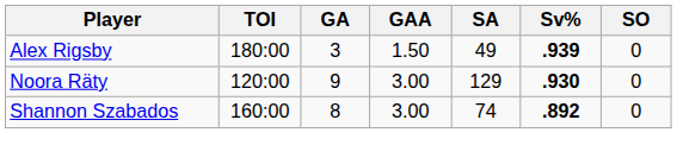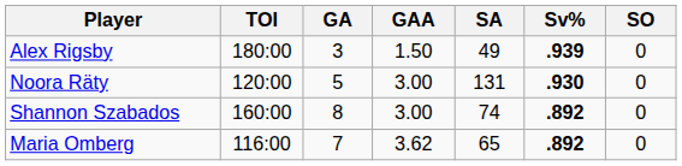Noora Räty | GA: 9 -> 5
Noora Räty | SA: 129 -> 131
+ row: Maria Omberg | 116:00 | 7 | 3.62 | 65 | .892 | 0
